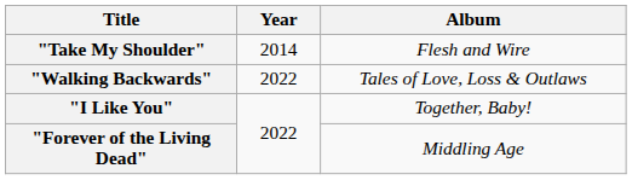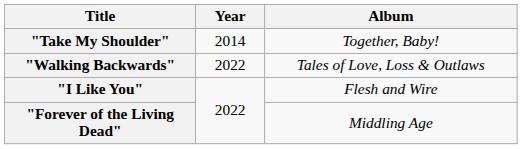"Take My Shoulder" | Album: Flesh and Wire -> Together, Baby!
"I Like You" | Album: Together, Baby! -> Flesh and Wire
